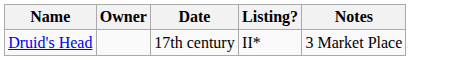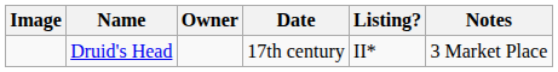+ column: Image
